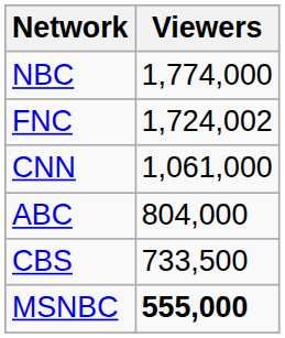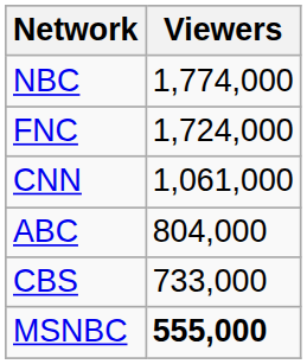FNC | Viewers: 1,724,002 -> 1,724,000
CBS | Viewers: 733,500 -> 733,000
